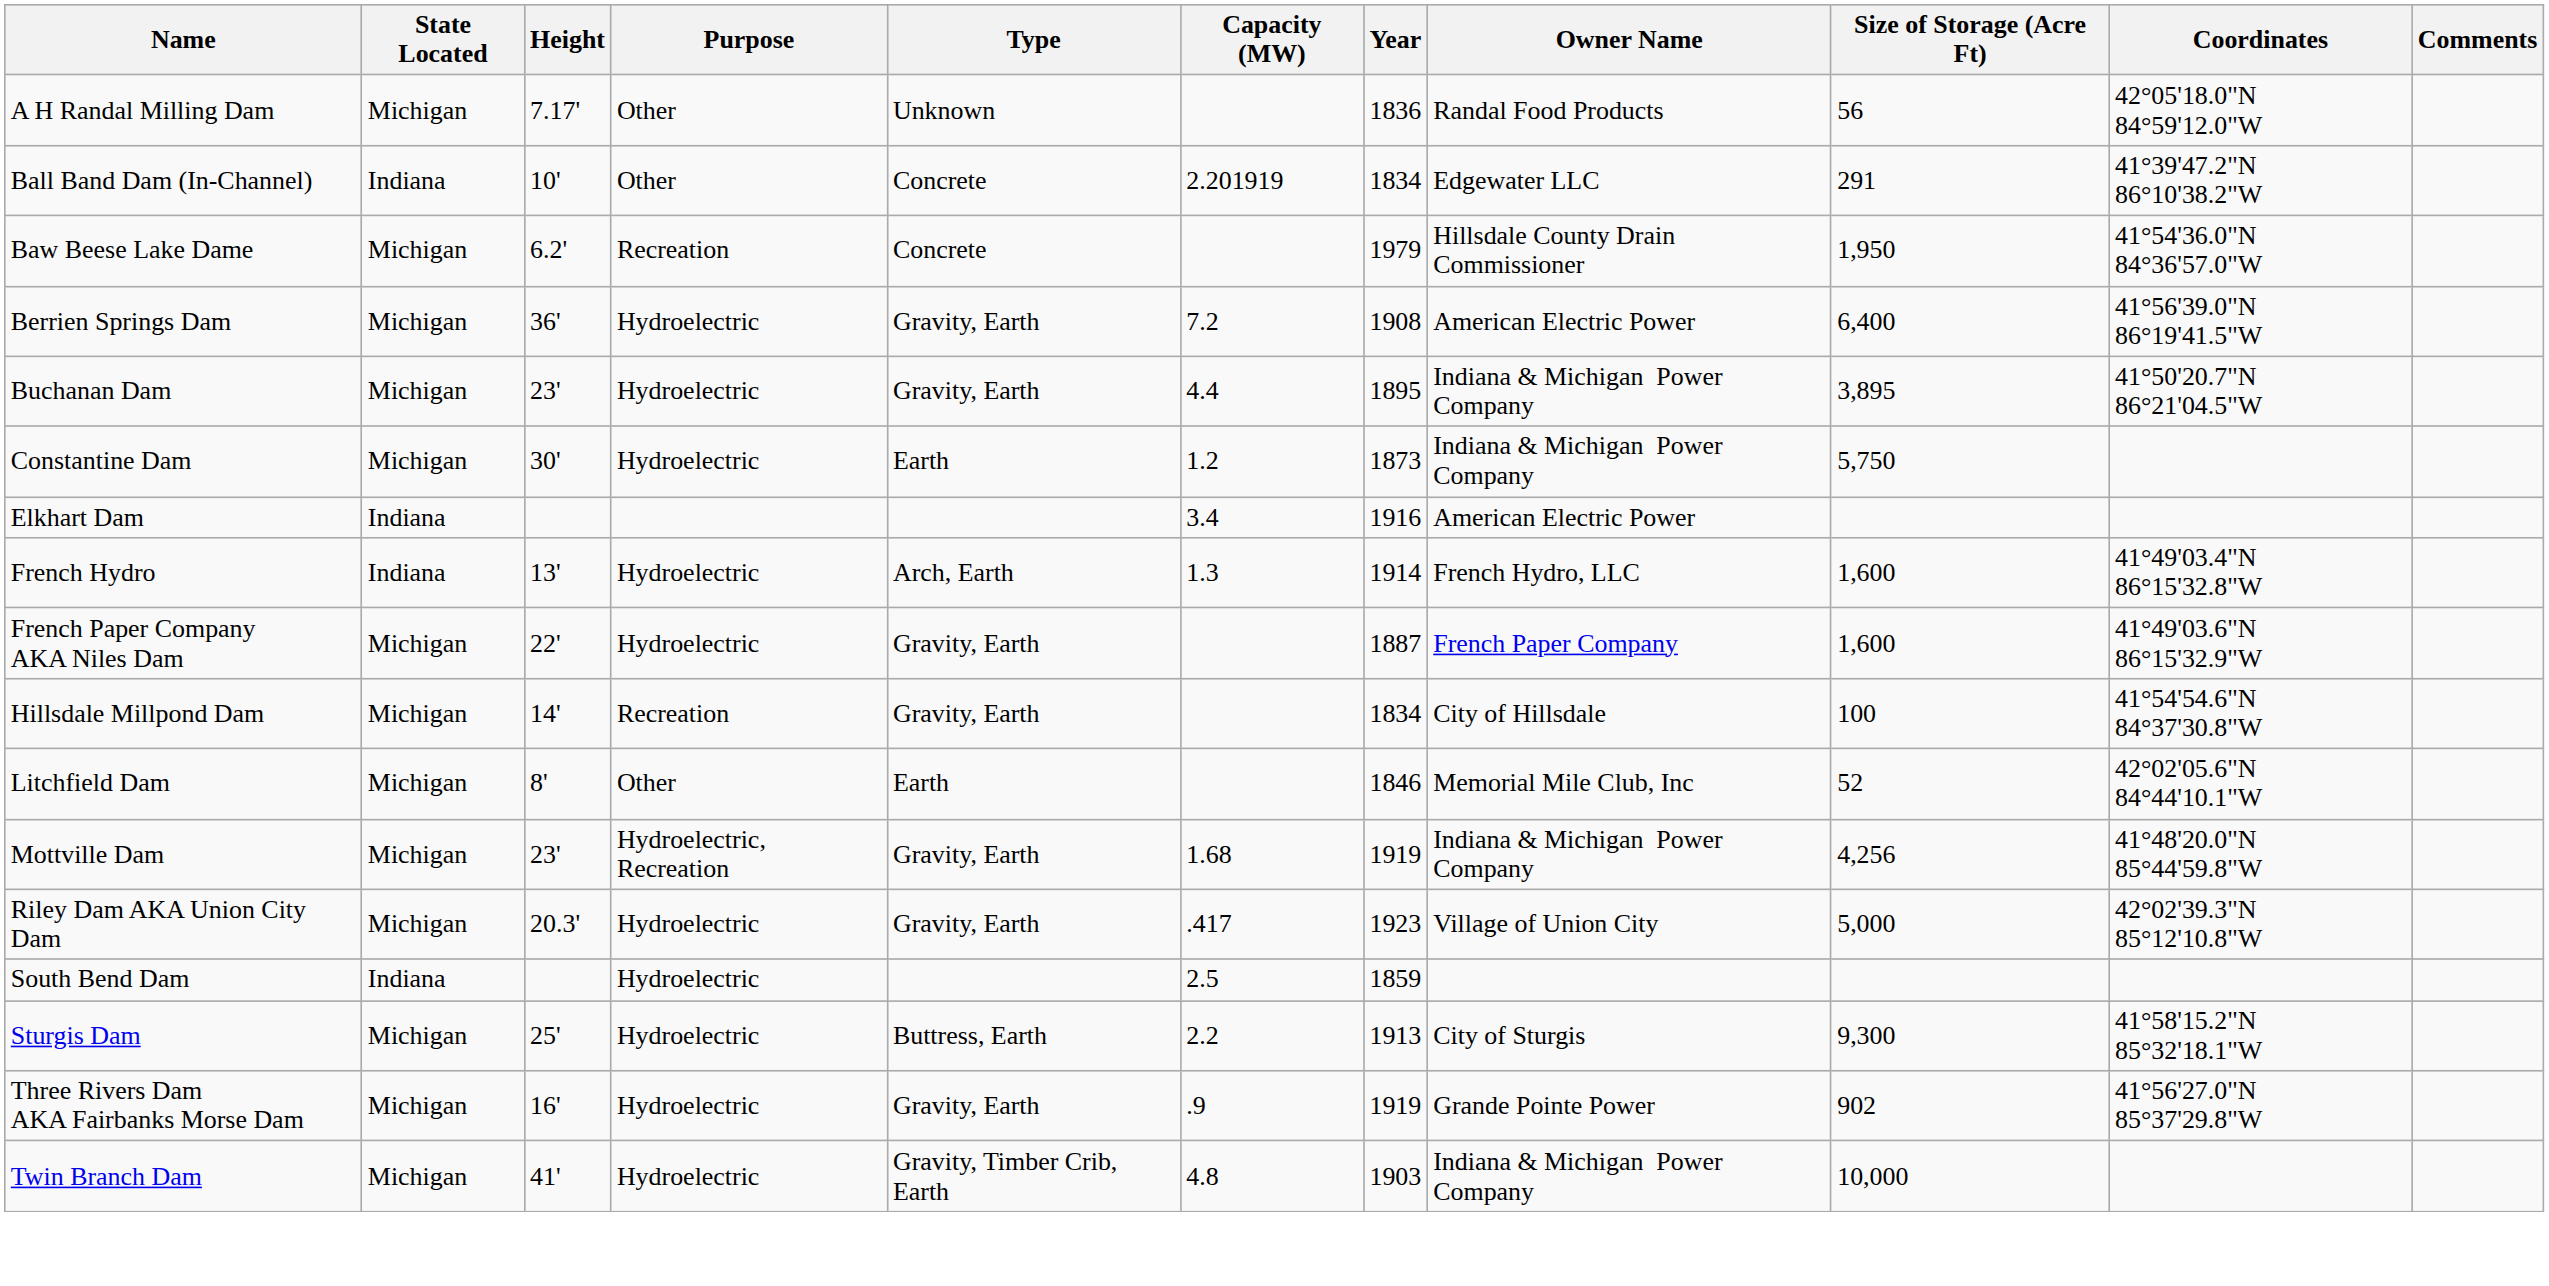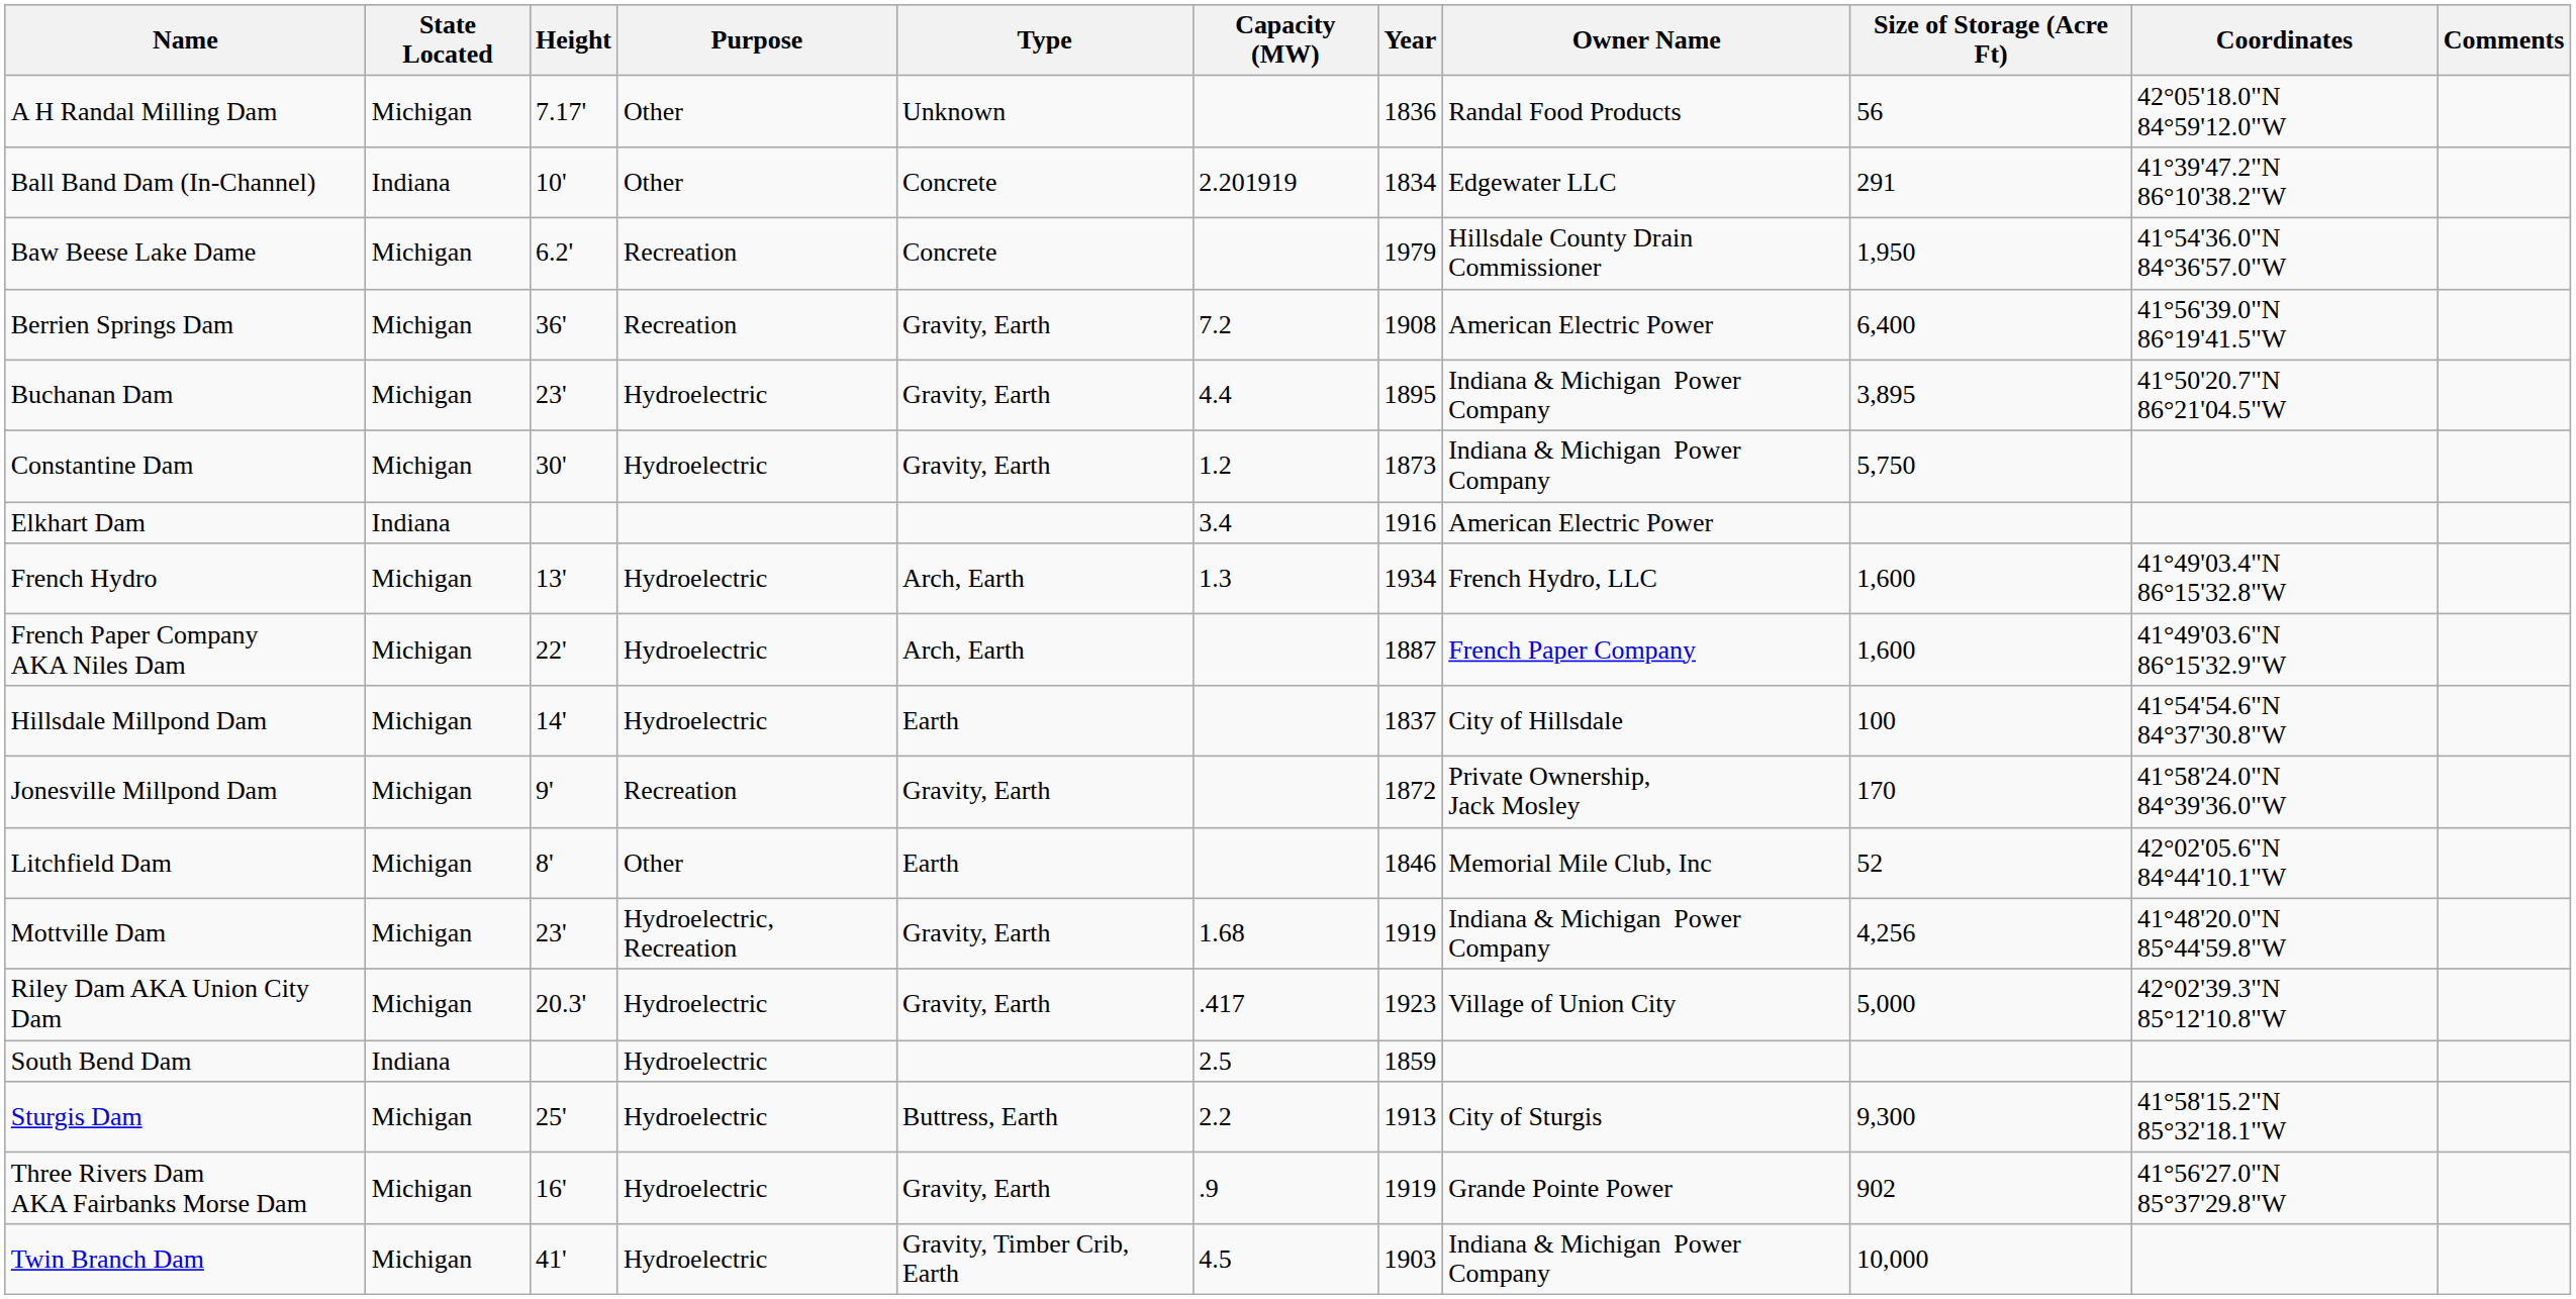Berrien Springs Dam | Purpose: Hydroelectric -> Recreation
Constantine Dam | Type: Earth -> Gravity, Earth
French Hydro | State Located: Indiana -> Michigan
French Hydro | Year: 1914 -> 1934
French Paper Company AKA Niles Dam | Type: Gravity, Earth -> Arch, Earth
Hillsdale Millpond Dam | Purpose: Recreation -> Hydroelectric
Hillsdale Millpond Dam | Type: Gravity, Earth -> Earth
Hillsdale Millpond Dam | Year: 1834 -> 1837
+ row: Jonesville Millpond Dam | Michigan | 9' | Recreation | Gravity, Earth | 1872 | Private Ownership, Jack Mosley | 170 | 41°58'24.0"N 84°39'36.0"W
Twin Branch Dam | Capacity (MW): 4.8 -> 4.5
